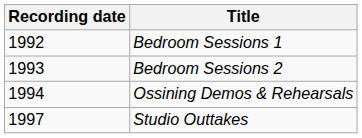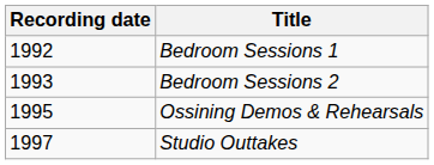Ossining Demos & Rehearsals | Recording date: 1994 -> 1995
